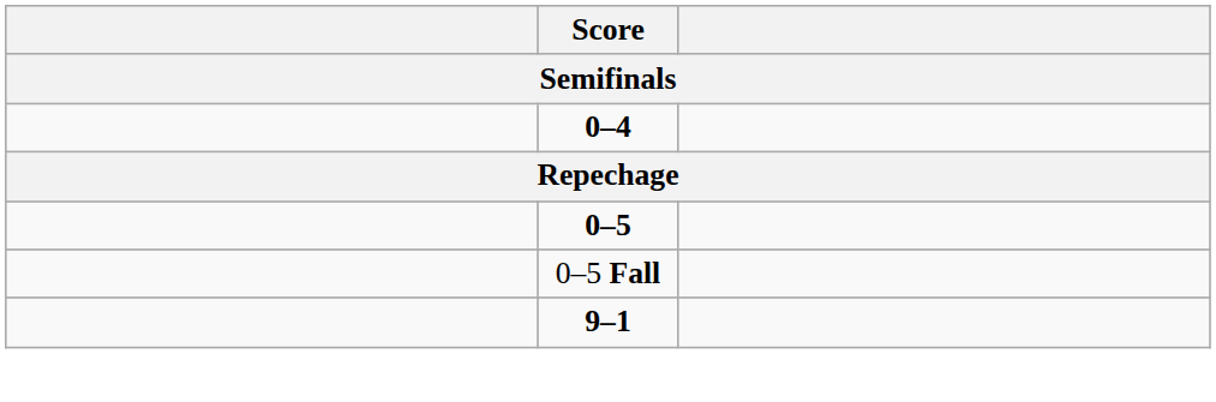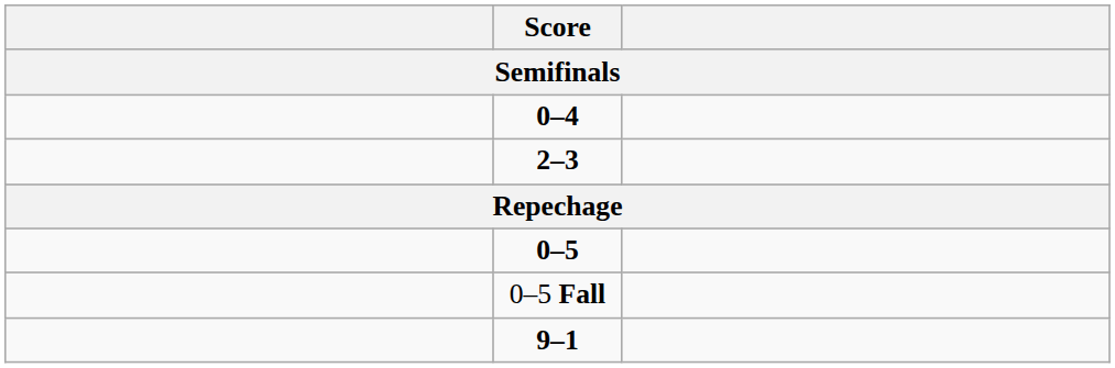+ row: 2–3
